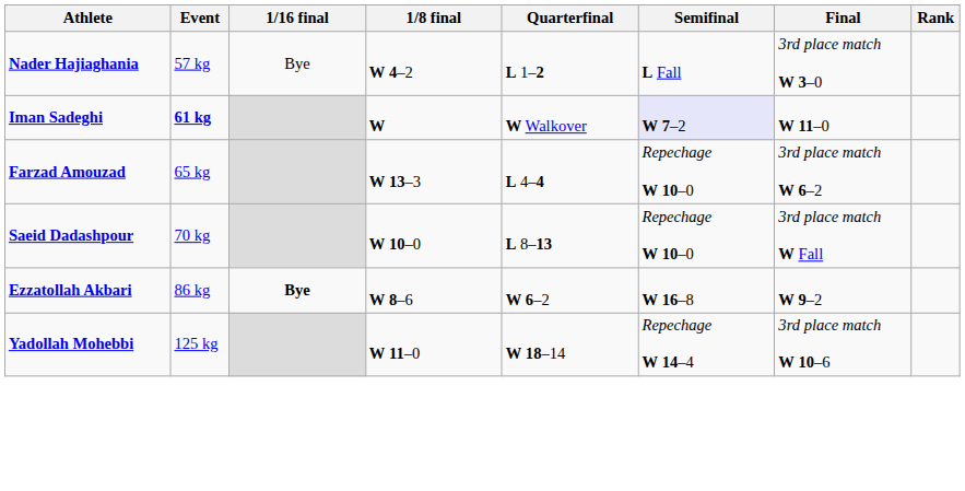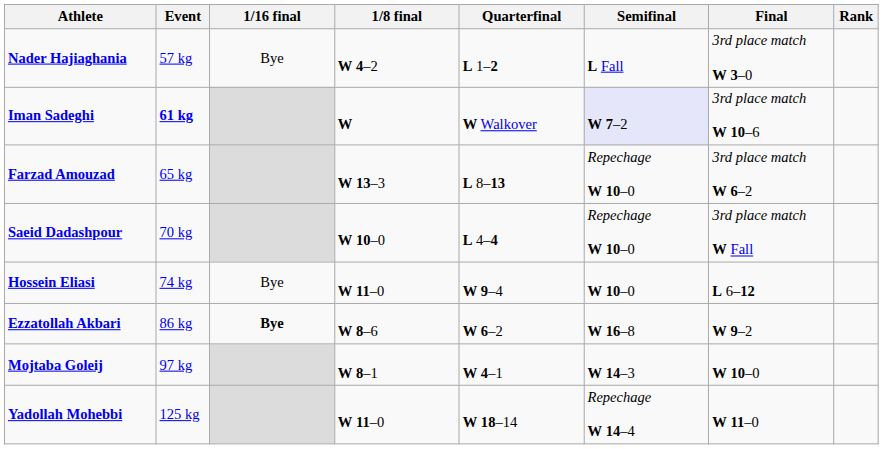Iman Sadeghi | Final: W 11–0 -> 3rd place match W 10–6
Farzad Amouzad | Quarterfinal: L 4–4 -> L 8–13
Saeid Dadashpour | Quarterfinal: L 8–13 -> L 4–4
+ row: Hossein Eliasi | 74 kg | Bye | W 11–0 | W 9–4 | W 10–0 | L 6–12
+ row: Mojtaba Goleij | 97 kg | W 8–1 | W 4–1 | W 14–3 | W 10–0
Yadollah Mohebbi | Final: 3rd place match W 10–6 -> W 11–0
